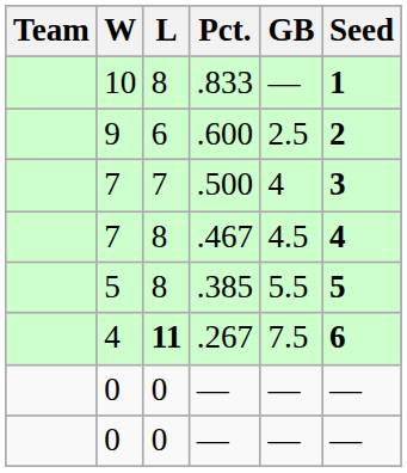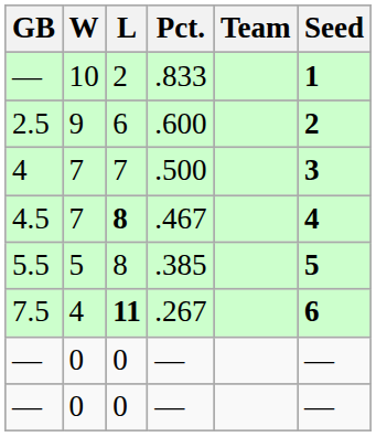columns swapped: Team <-> GB
.833 | L: 8 -> 2
.467 | L: normal -> bold
